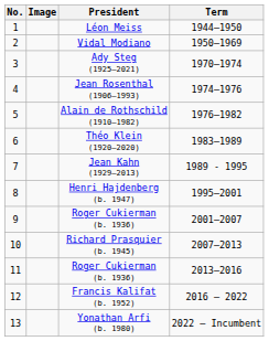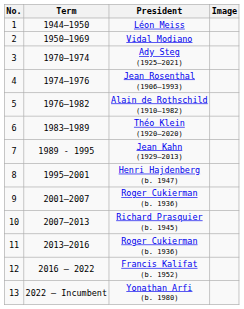columns swapped: Image <-> Term
